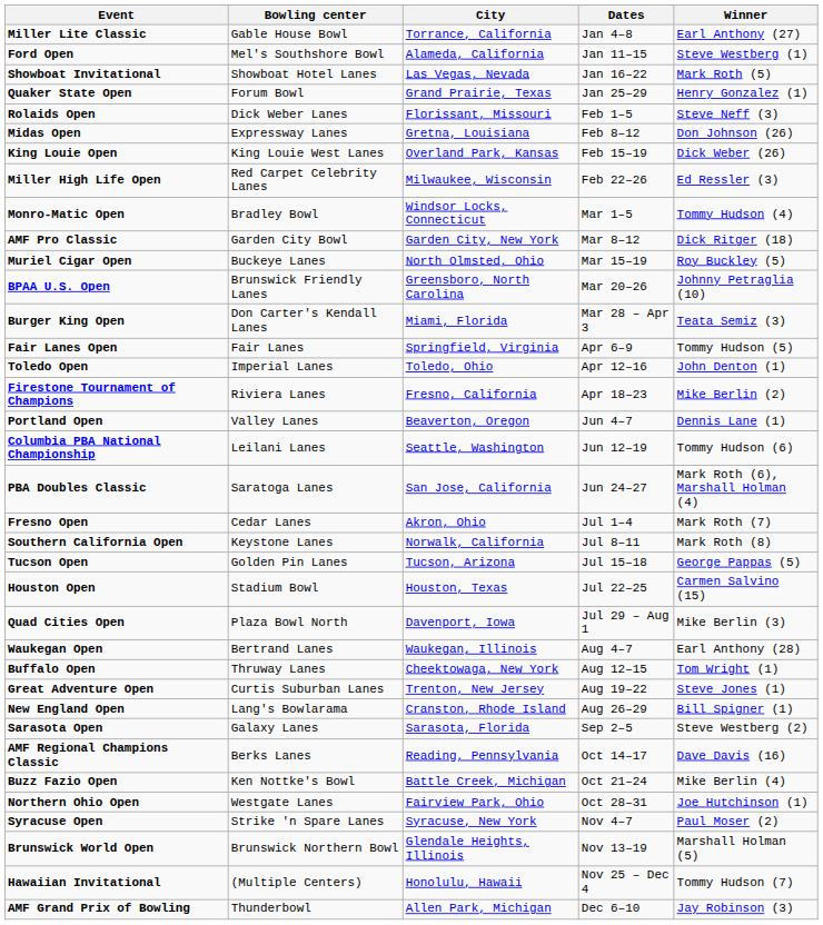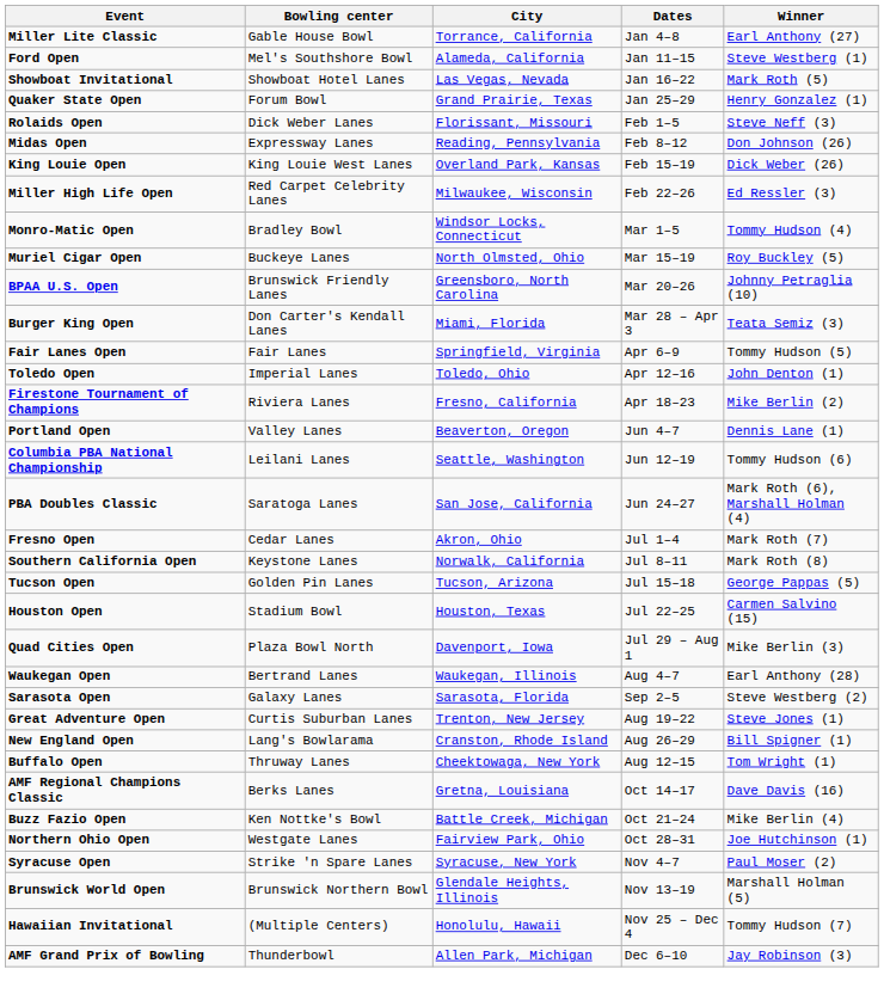Midas Open | City: Gretna, Louisiana -> Reading, Pennsylvania
- row: AMF Pro Classic | Garden City Bowl | Garden City, New York | Mar 8–12 | Dick Ritger (18)
rows swapped: Buffalo Open <-> Sarasota Open
AMF Regional Champions Classic | City: Reading, Pennsylvania -> Gretna, Louisiana
